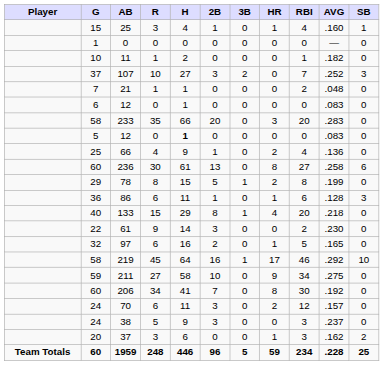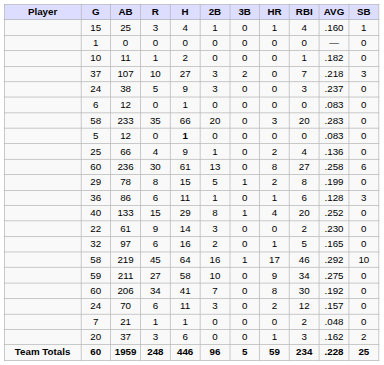107 | AVG: .252 -> .218
rows swapped: 38 <-> 21
133 | AVG: .218 -> .252
